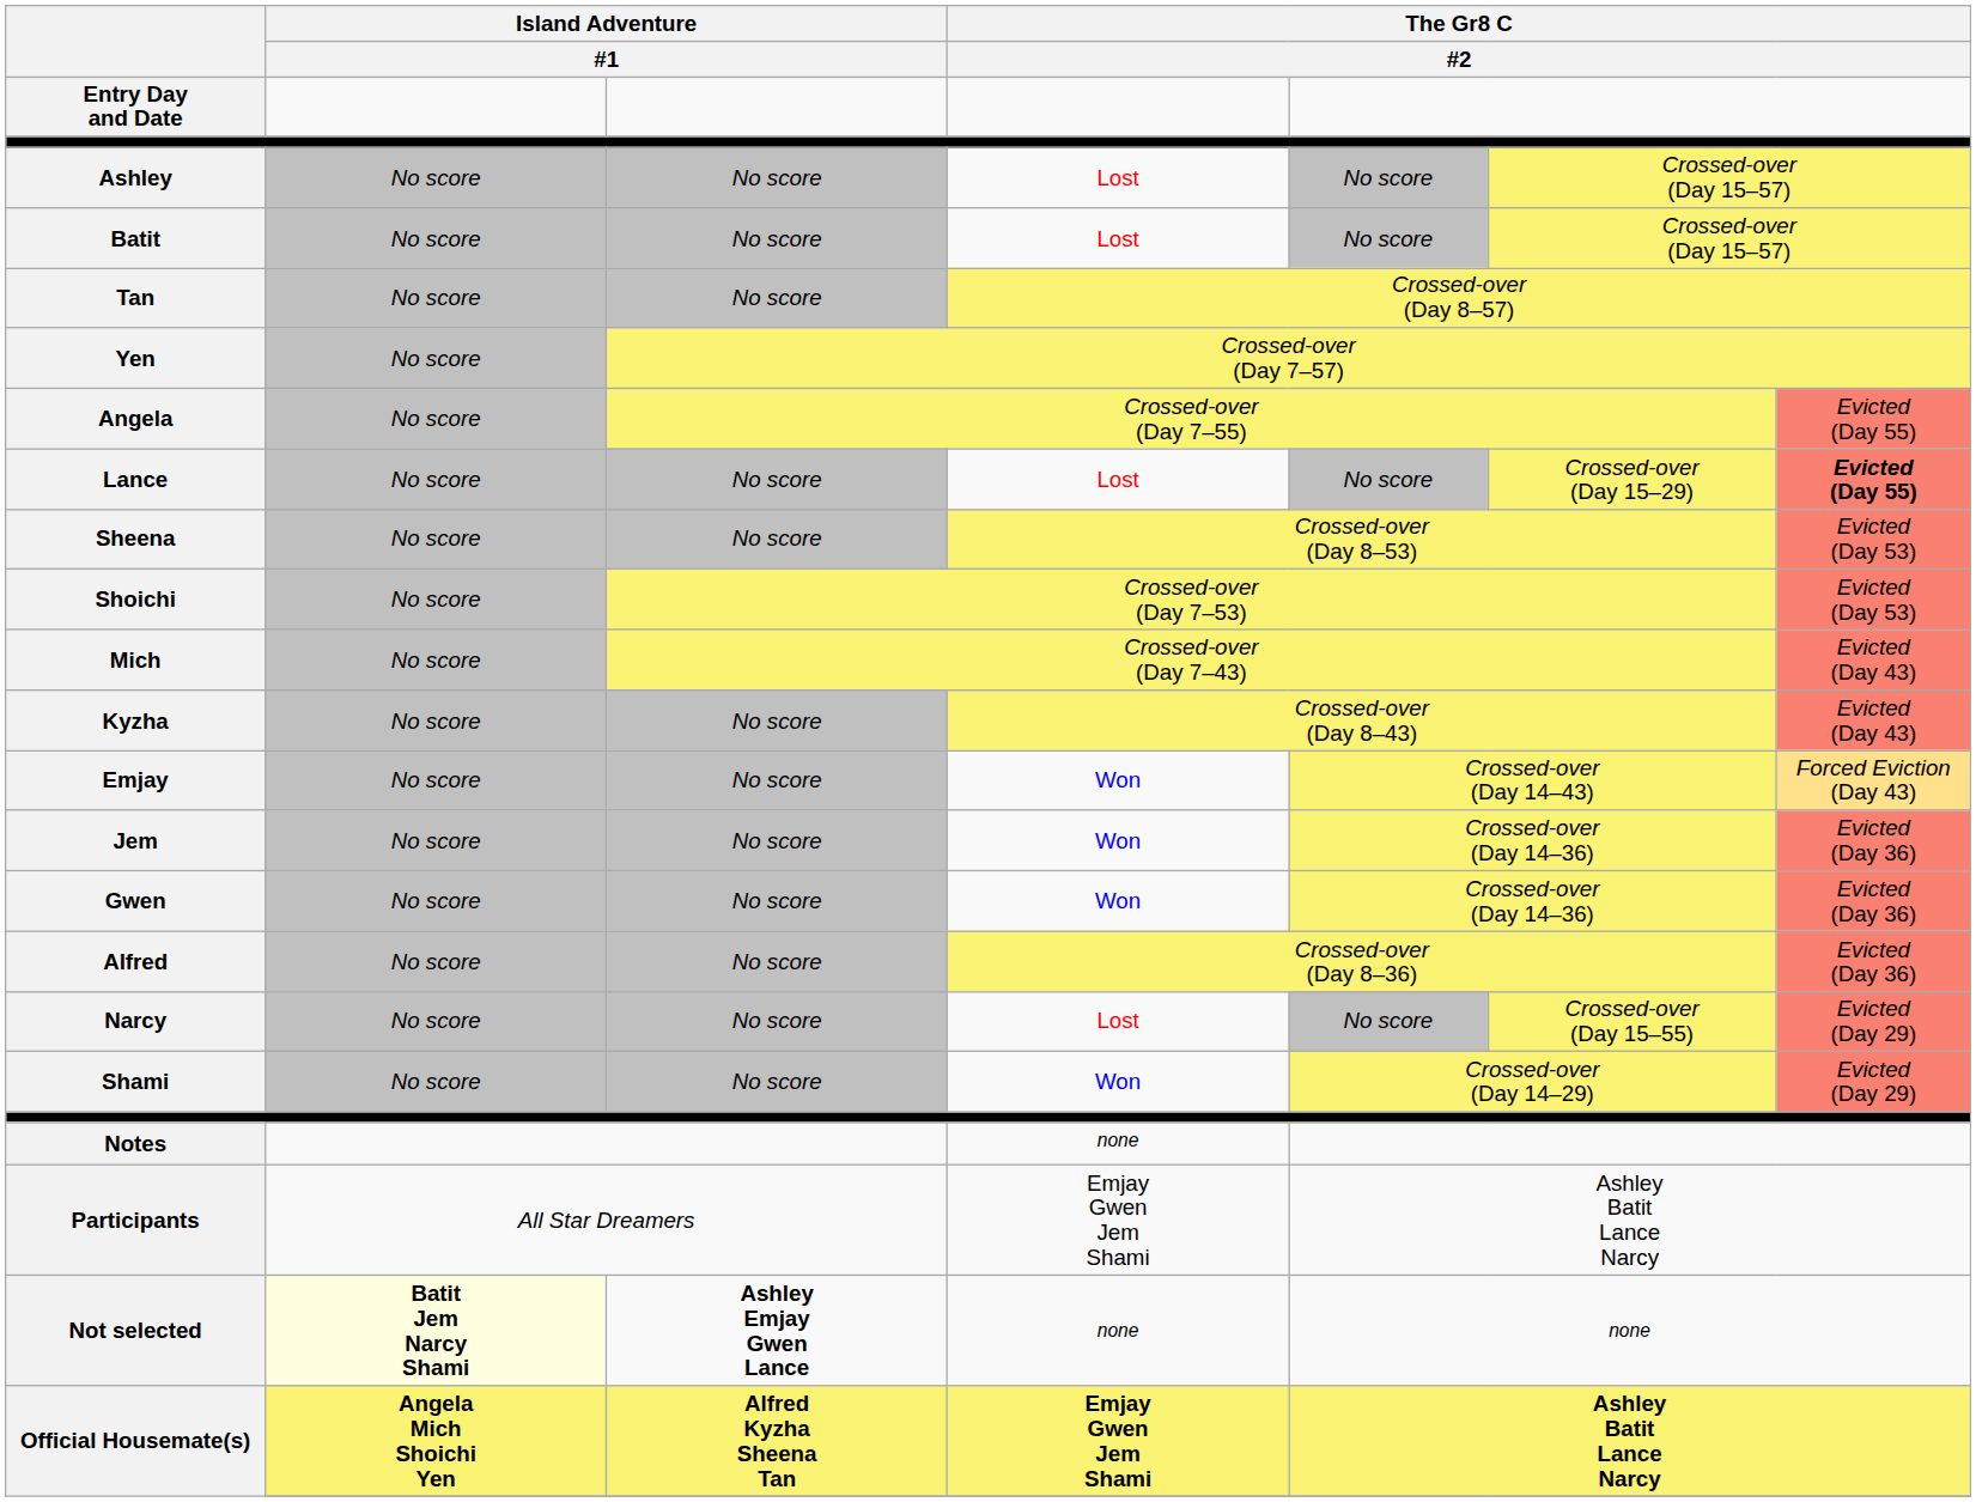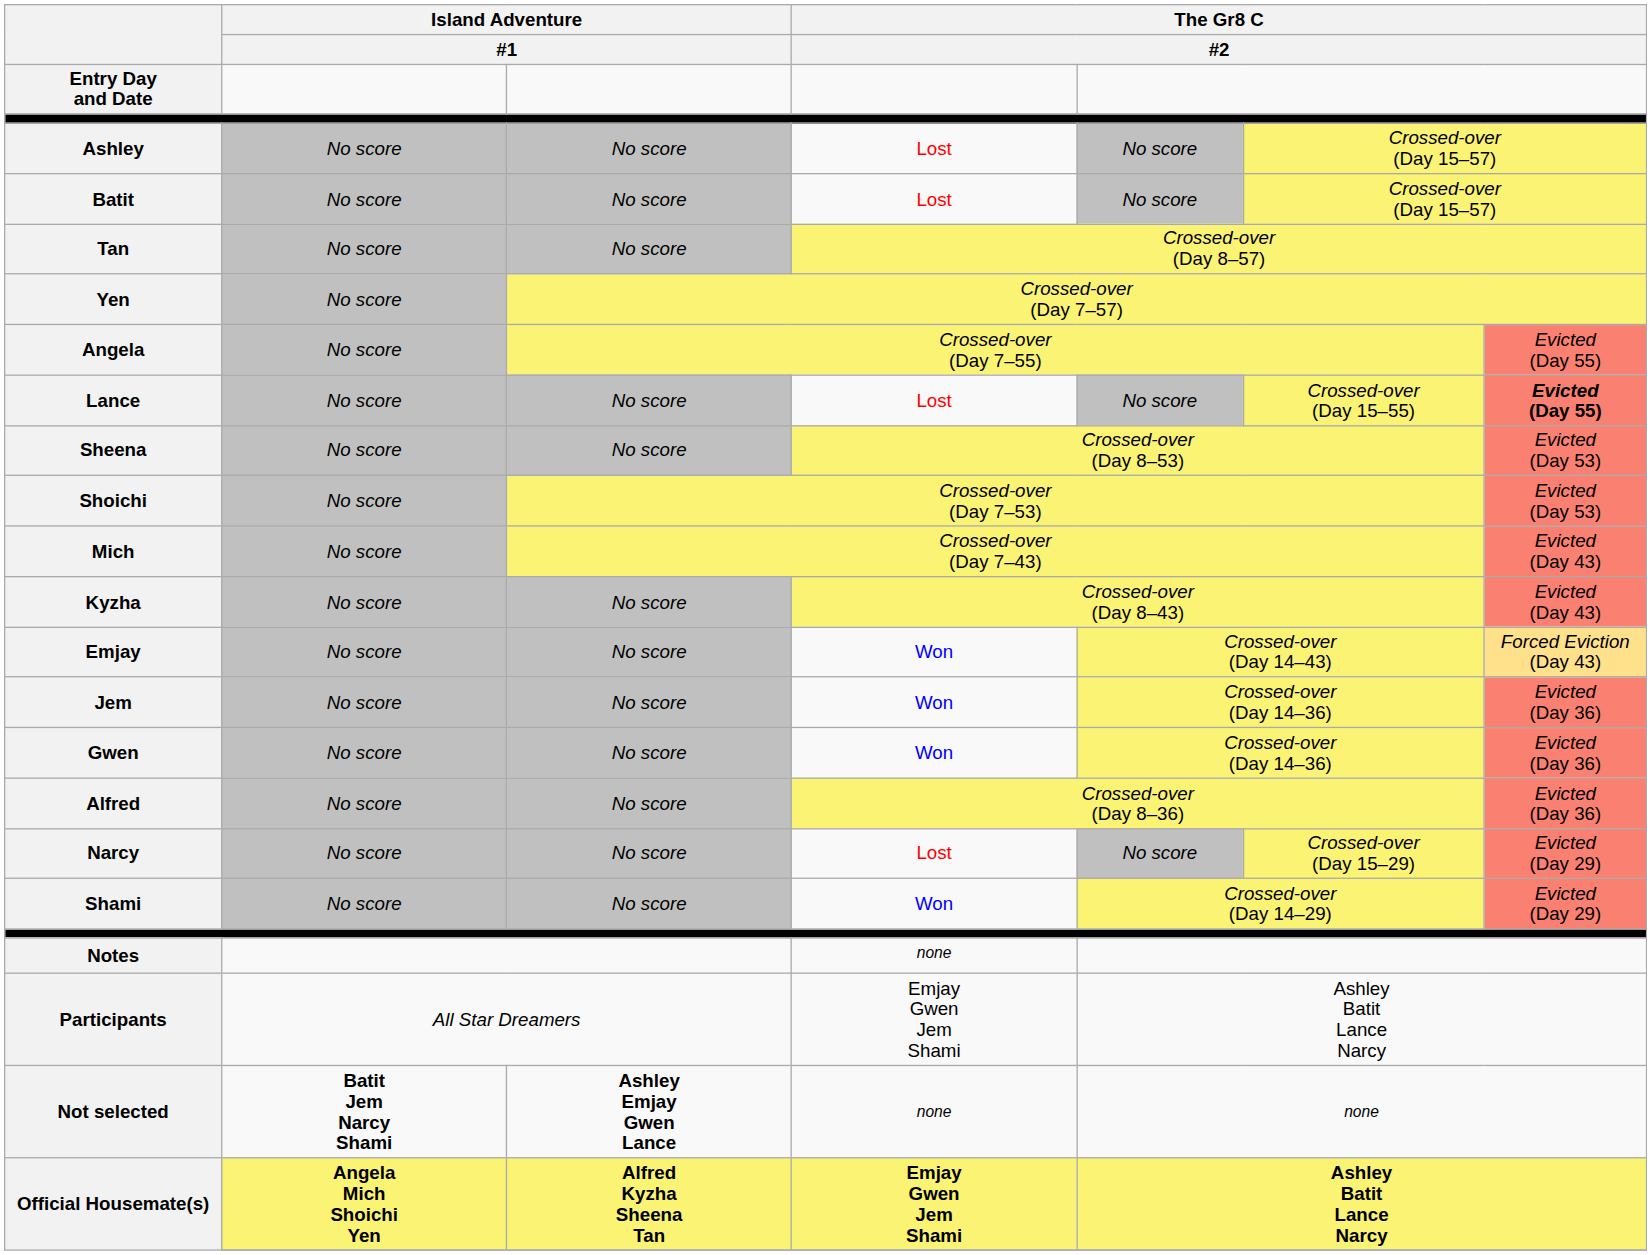Lance | column 6: Crossed-over (Day 15–29) -> Crossed-over (Day 15–55)
Narcy | column 6: Crossed-over (Day 15–55) -> Crossed-over (Day 15–29)
Not selected | column 2: lightyellow background -> no background
